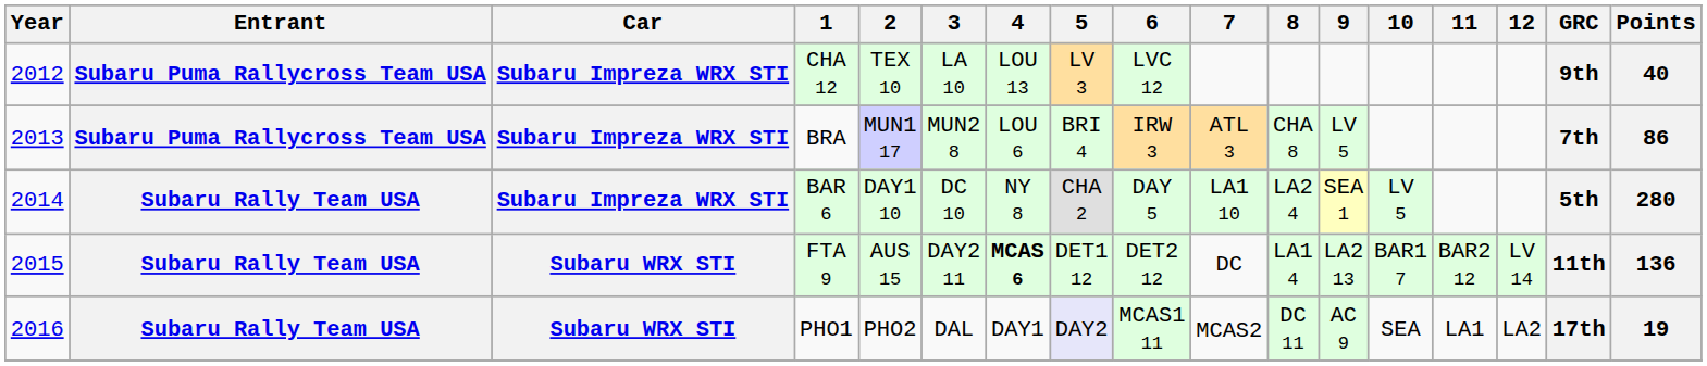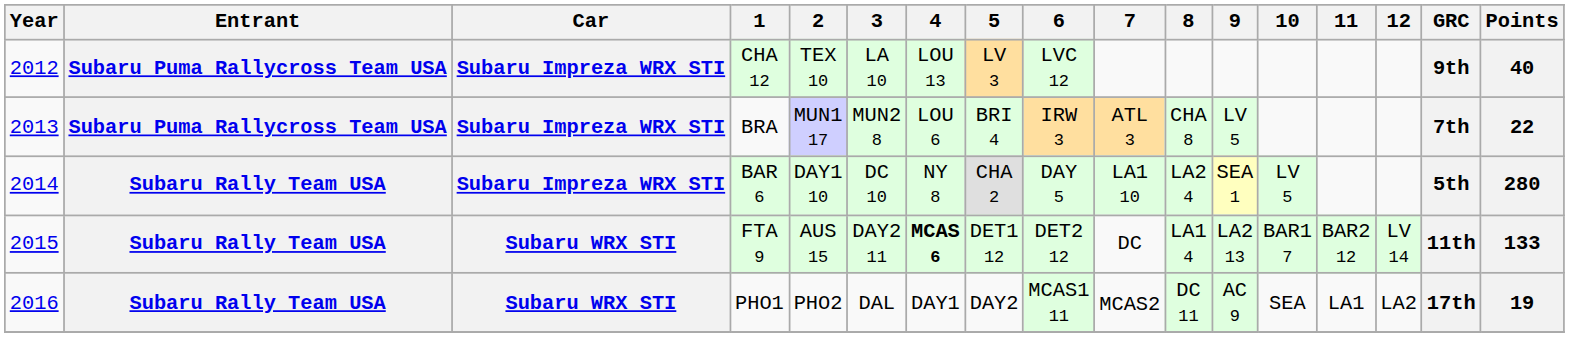BRA | Points: 86 -> 22
FTA 9 | Points: 136 -> 133
PHO1 | 5: lavender background -> no background
